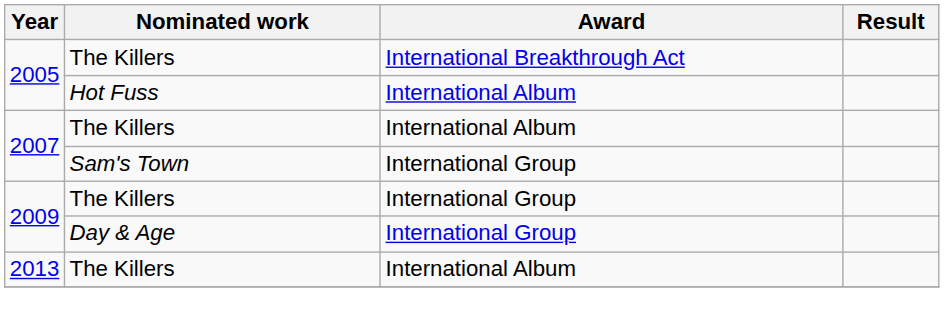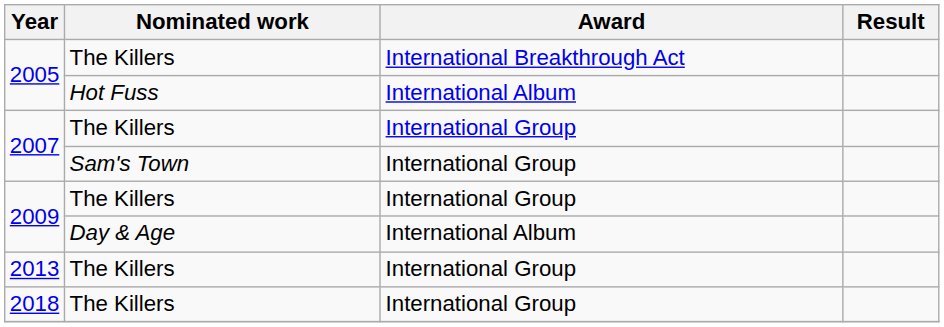2007 / The Killers | Award: International Album -> International Group
2009 / Day & Age | Award: International Group -> International Album
2013 | Award: International Album -> International Group
+ row: 2018 | The Killers | International Group
